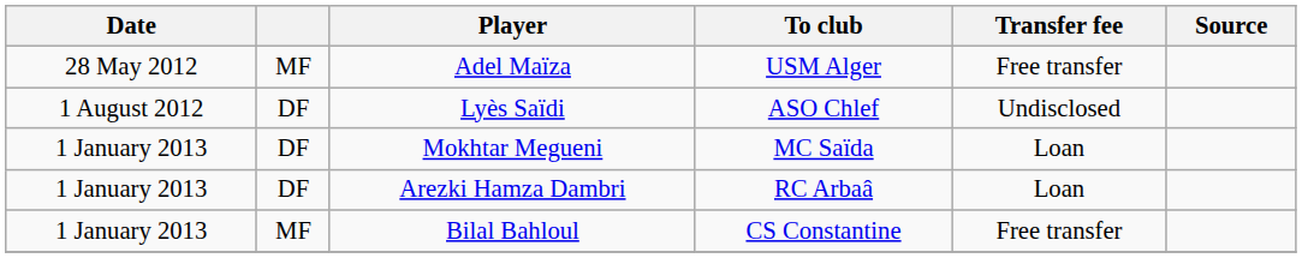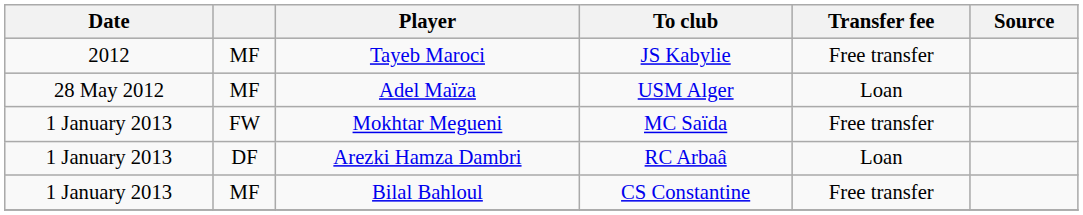+ row: 2012 | MF | Tayeb Maroci | JS Kabylie | Free transfer
Adel Maïza | Transfer fee: Free transfer -> Loan
- row: 1 August 2012 | DF | Lyès Saïdi | ASO Chlef | Undisclosed
Mokhtar Megueni | column 2: DF -> FW
Mokhtar Megueni | Transfer fee: Loan -> Free transfer
